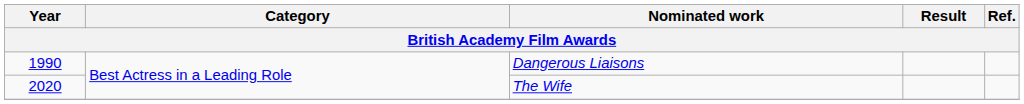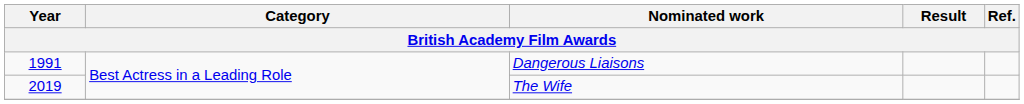Dangerous Liaisons | Year: 1990 -> 1991
The Wife | Year: 2020 -> 2019
